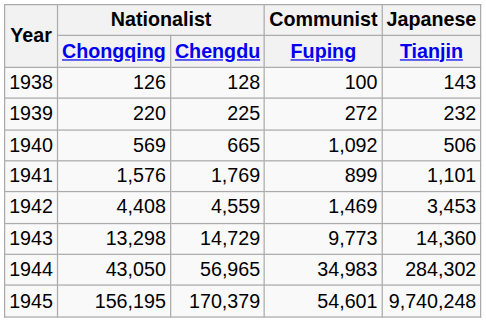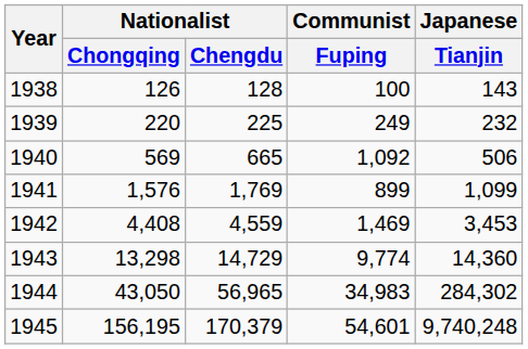1939 | Communist / Fuping: 272 -> 249
1941 | Japanese / Tianjin: 1,101 -> 1,099
1943 | Communist / Fuping: 9,773 -> 9,774
